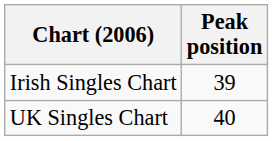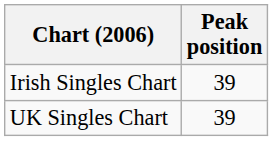UK Singles Chart | Peak position: 40 -> 39
